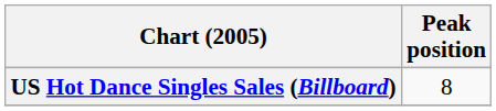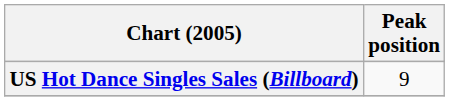US Hot Dance Singles Sales (Billboard) | Peak position: 8 -> 9
